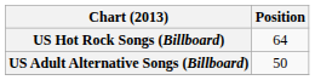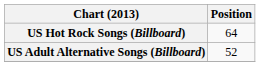US Adult Alternative Songs (Billboard) | Position: 50 -> 52
